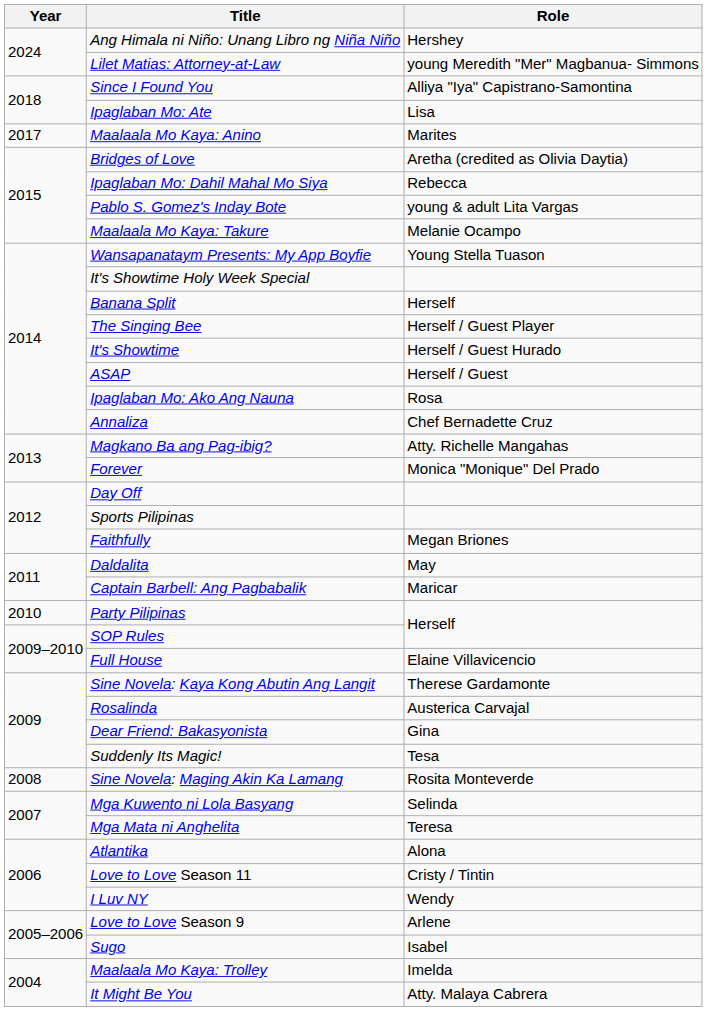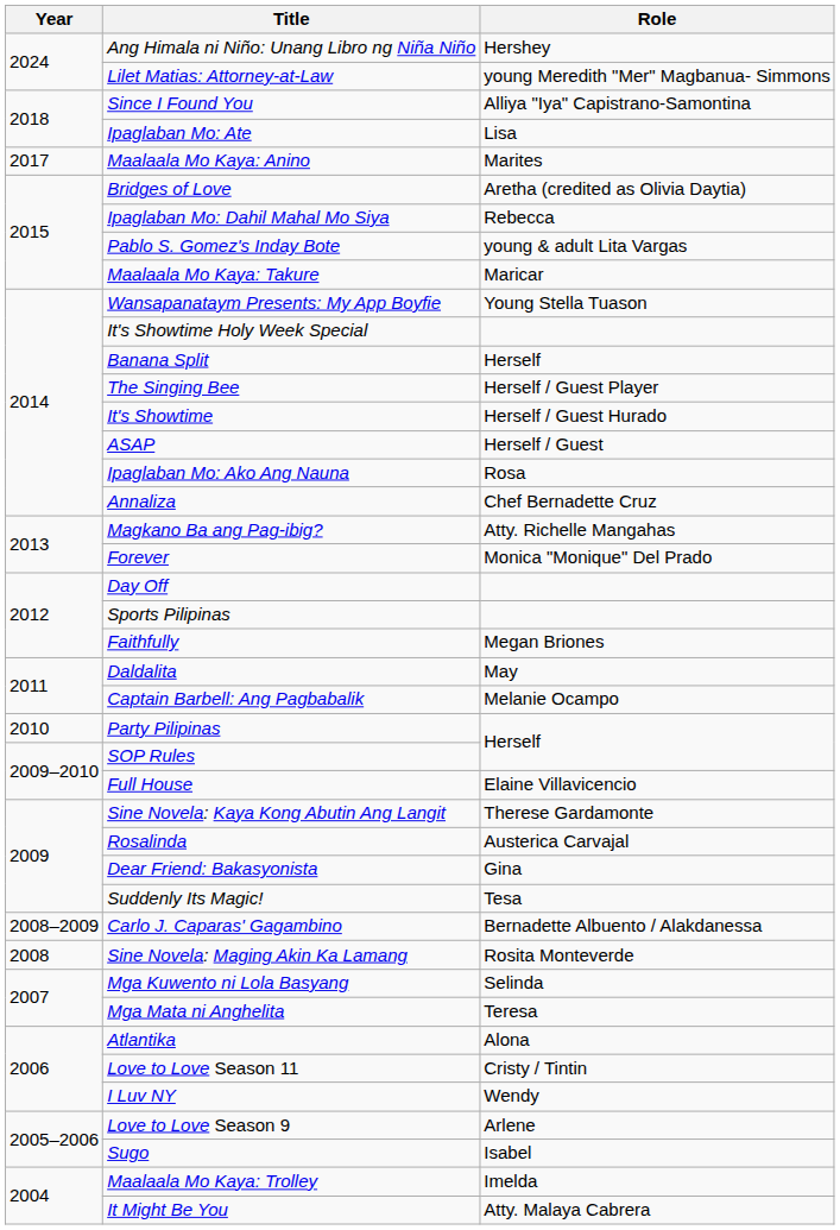Maalaala Mo Kaya: Takure | Role: Melanie Ocampo -> Maricar
Captain Barbell: Ang Pagbabalik | Role: Maricar -> Melanie Ocampo
+ row: 2008–2009 | Carlo J. Caparas' Gagambino | Bernadette Albuento / Alakdanessa
